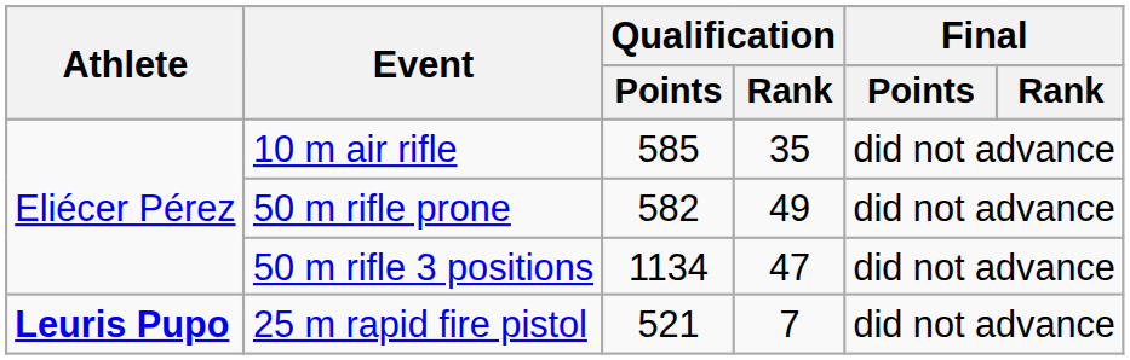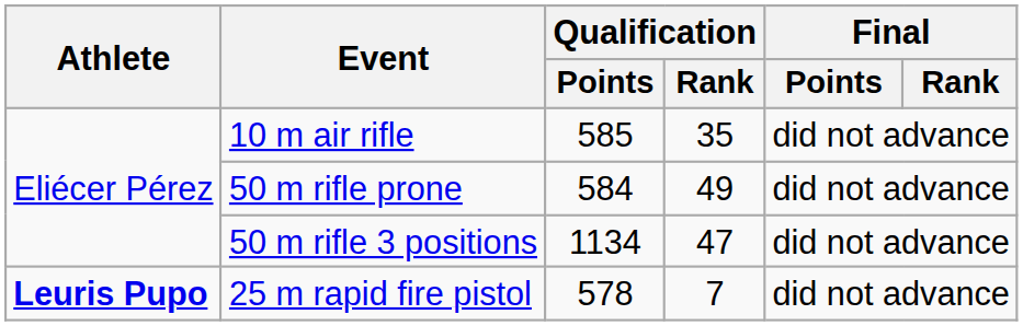50 m rifle prone | Qualification / Points: 582 -> 584
25 m rapid fire pistol | Qualification / Points: 521 -> 578
